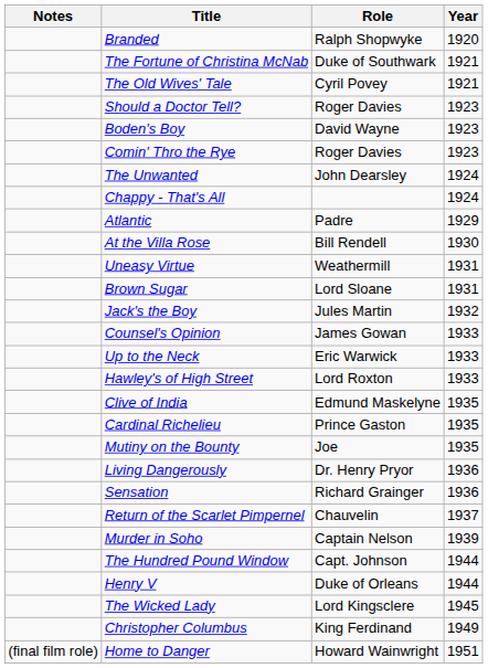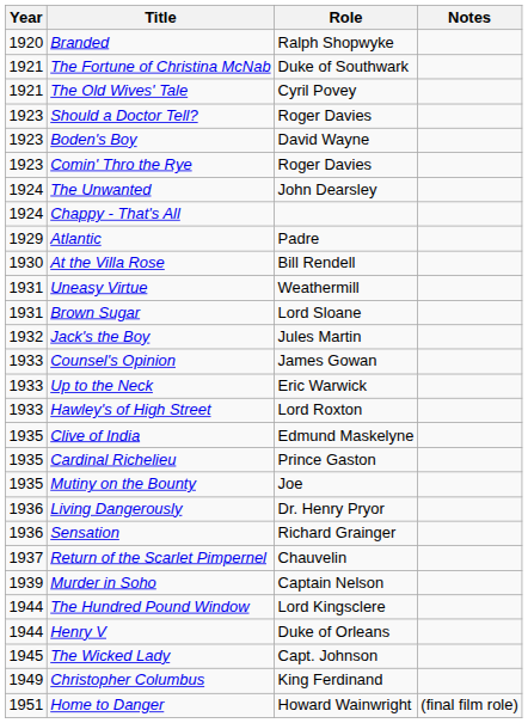columns swapped: Year <-> Notes
The Hundred Pound Window | Role: Capt. Johnson -> Lord Kingsclere
The Wicked Lady | Role: Lord Kingsclere -> Capt. Johnson
